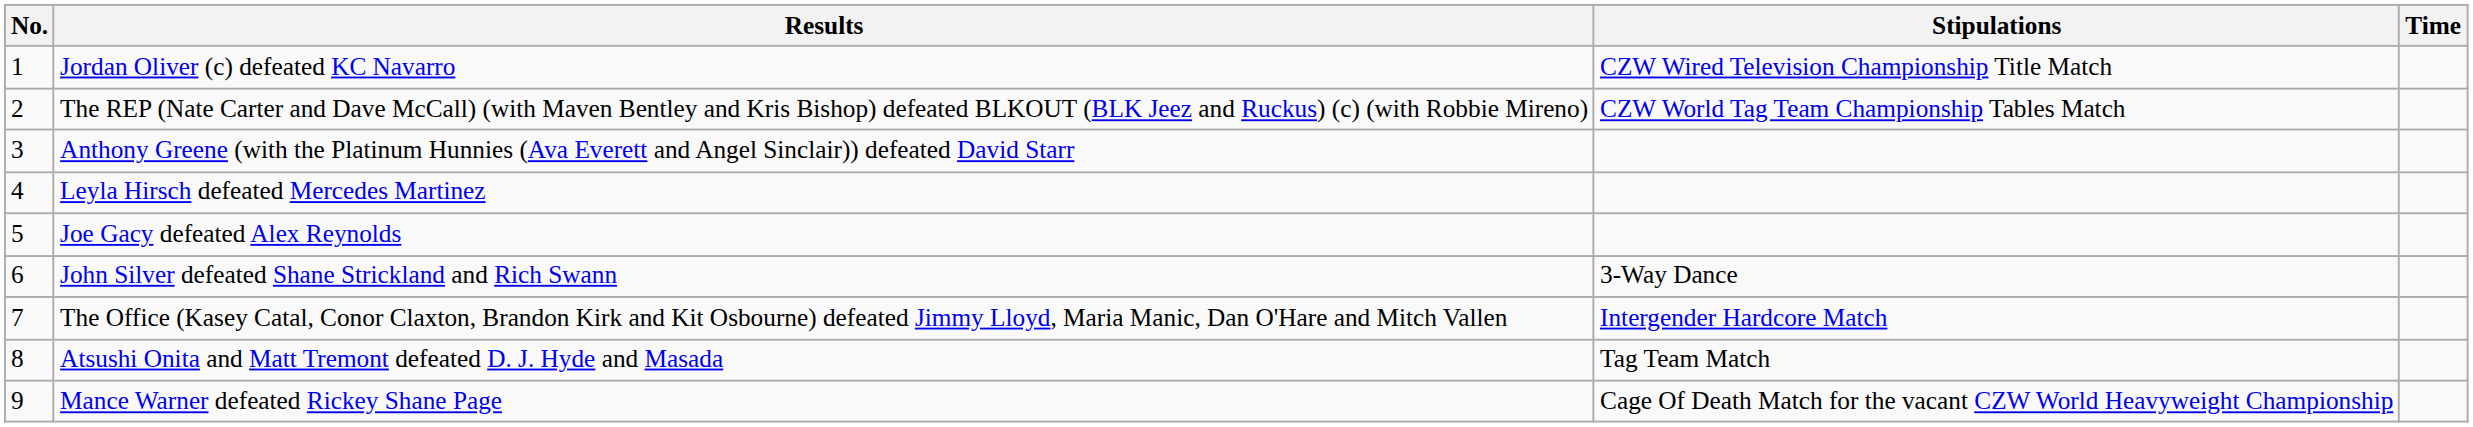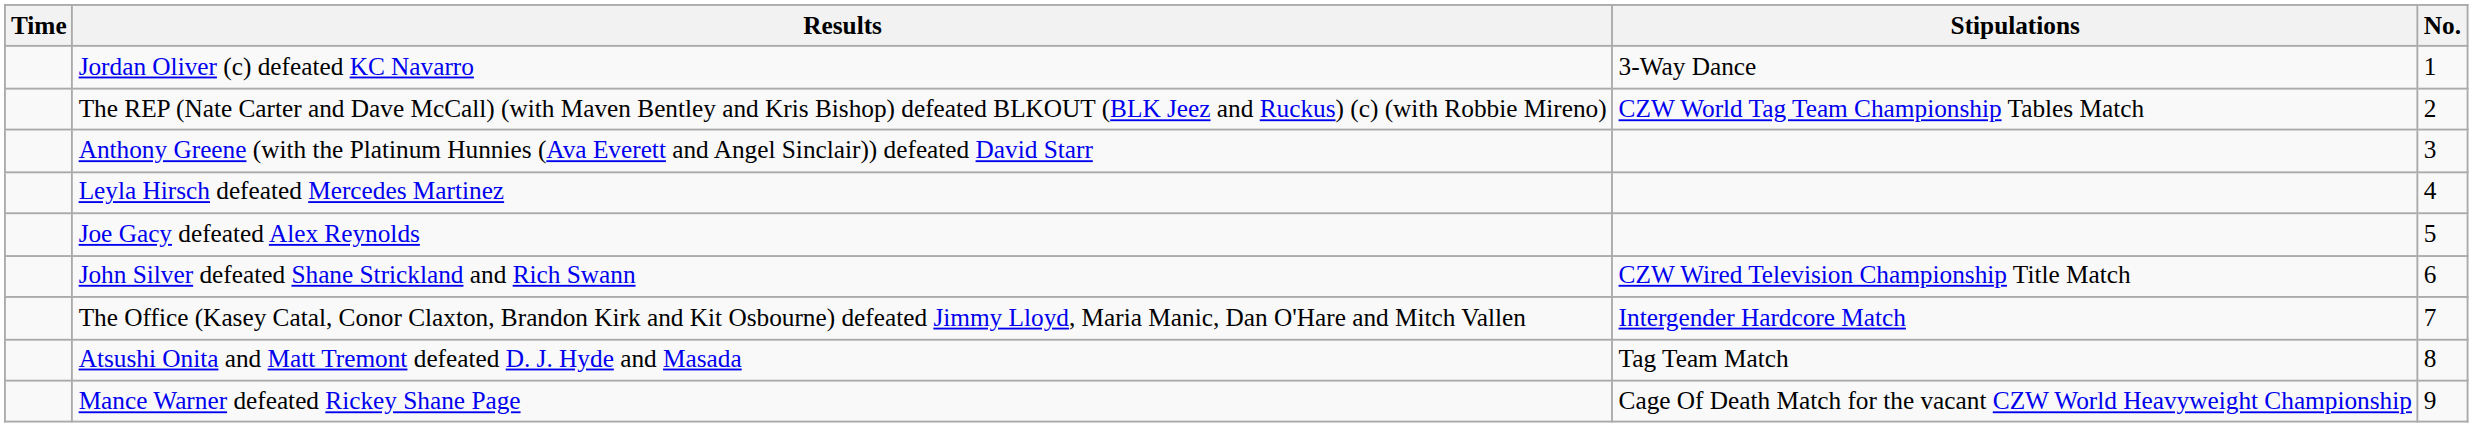columns swapped: No. <-> Time
Jordan Oliver (c) defeated KC Navarro | Stipulations: CZW Wired Television Championship Title Match -> 3-Way Dance
John Silver defeated Shane Strickland and Rich Swann | Stipulations: 3-Way Dance -> CZW Wired Television Championship Title Match
